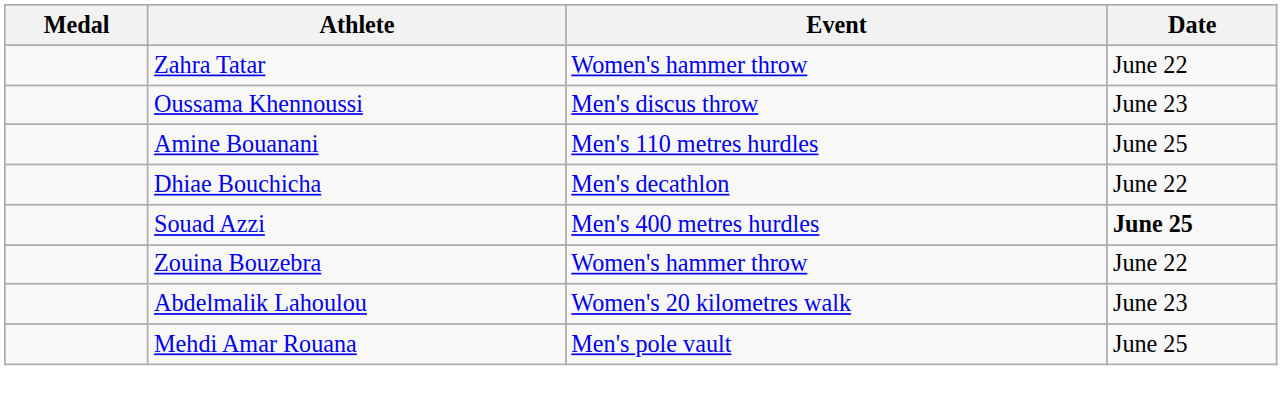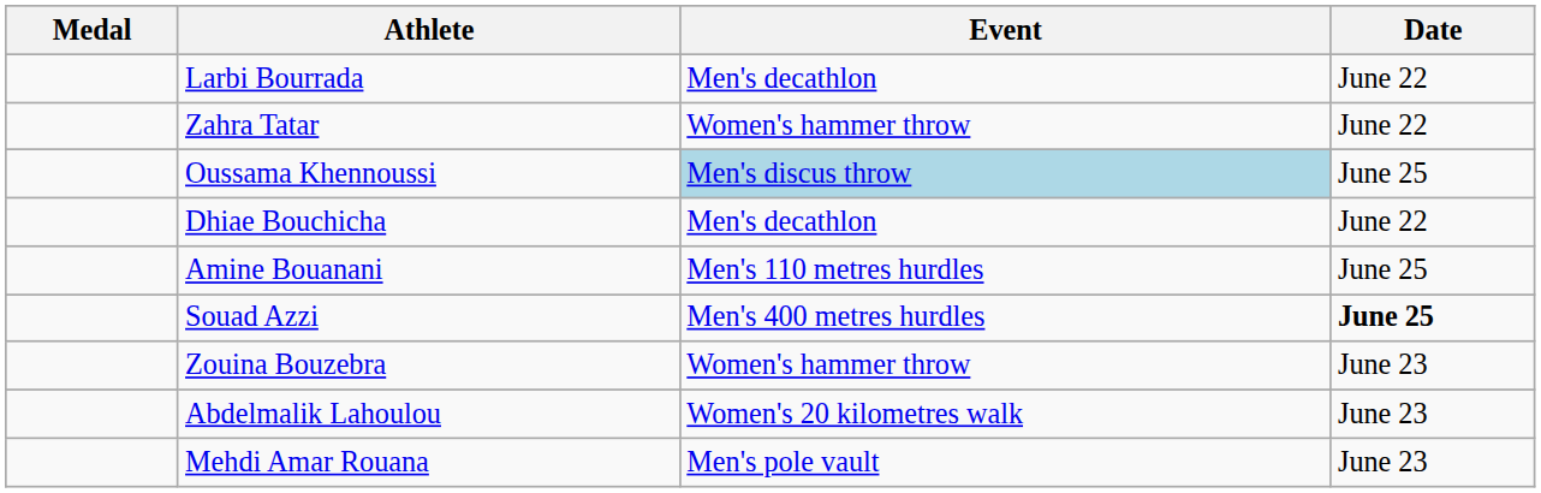+ row: Larbi Bourrada | Men's decathlon | June 22
Oussama Khennoussi | Event: no background -> lightblue background
Oussama Khennoussi | Date: June 23 -> June 25
rows swapped: Dhiae Bouchicha <-> Amine Bouanani
Zouina Bouzebra | Date: June 22 -> June 23
Mehdi Amar Rouana | Date: June 25 -> June 23
